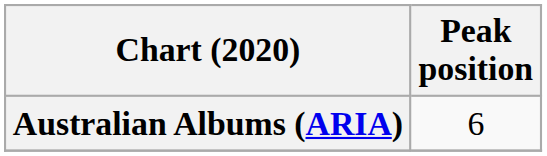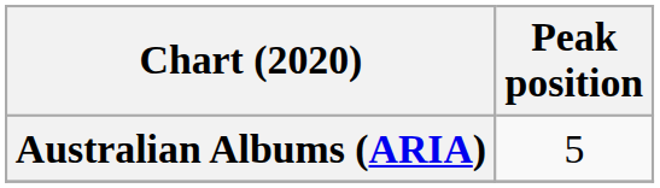Australian Albums (ARIA) | Peak position: 6 -> 5
